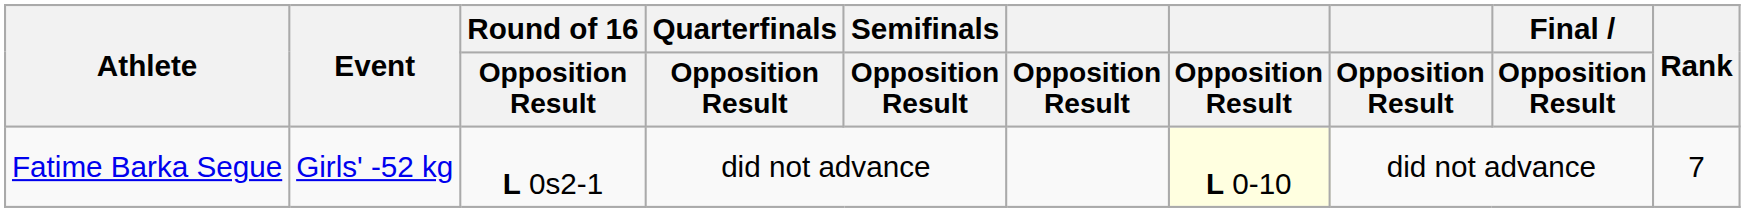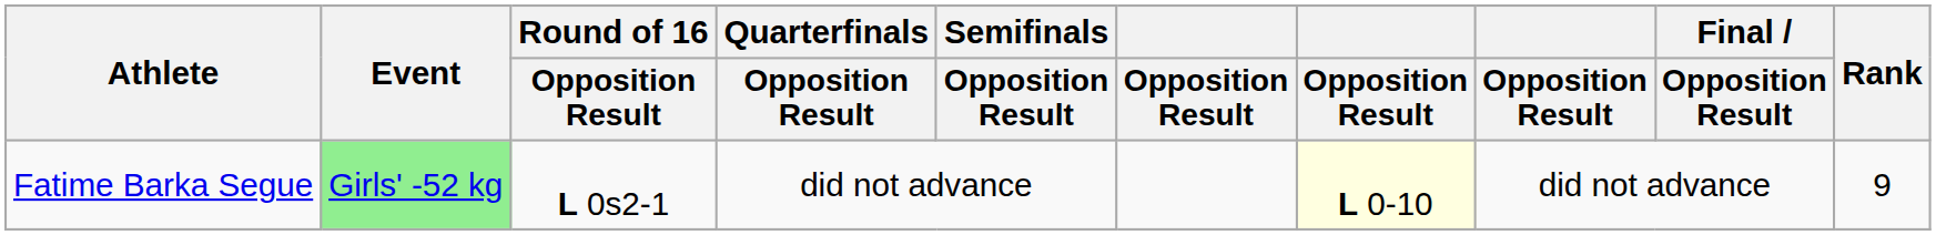Fatime Barka Segue | Event: no background -> lightgreen background
Fatime Barka Segue | Rank: 7 -> 9
